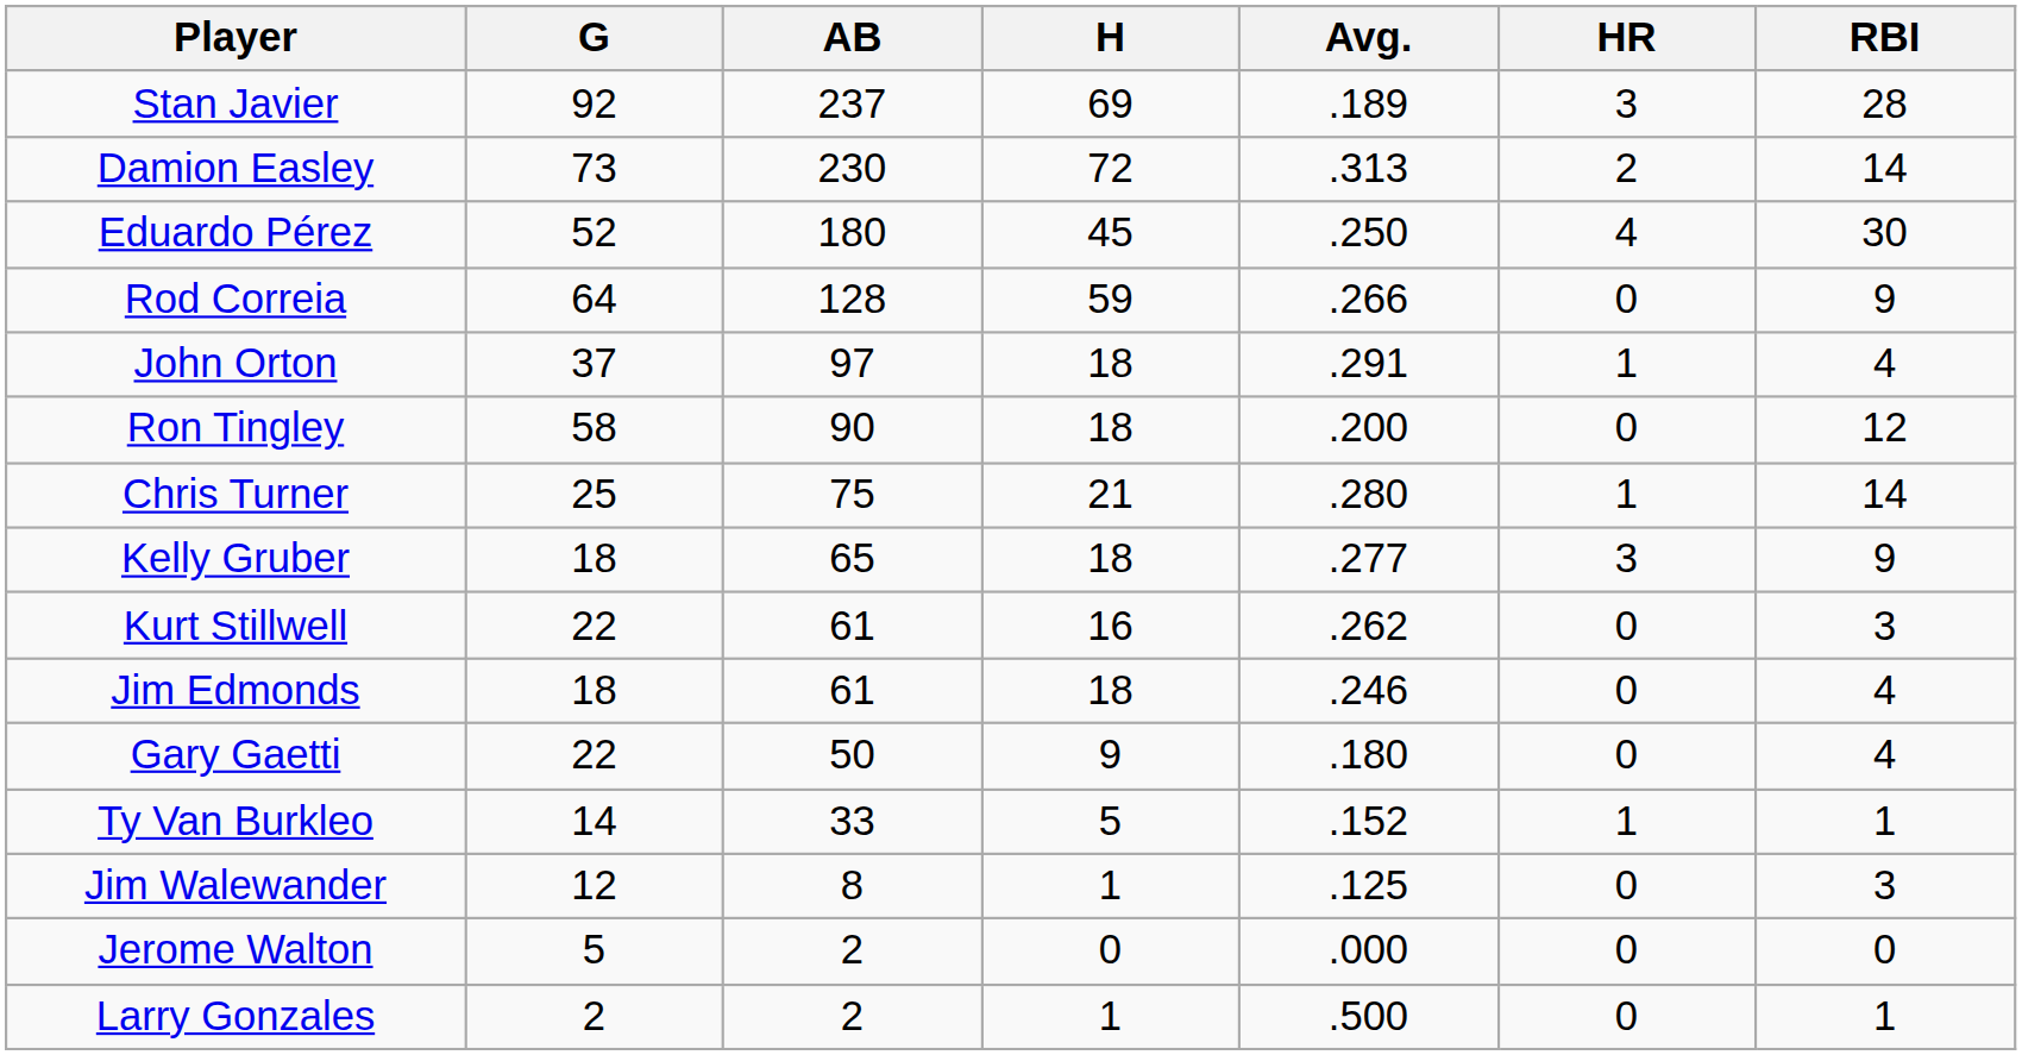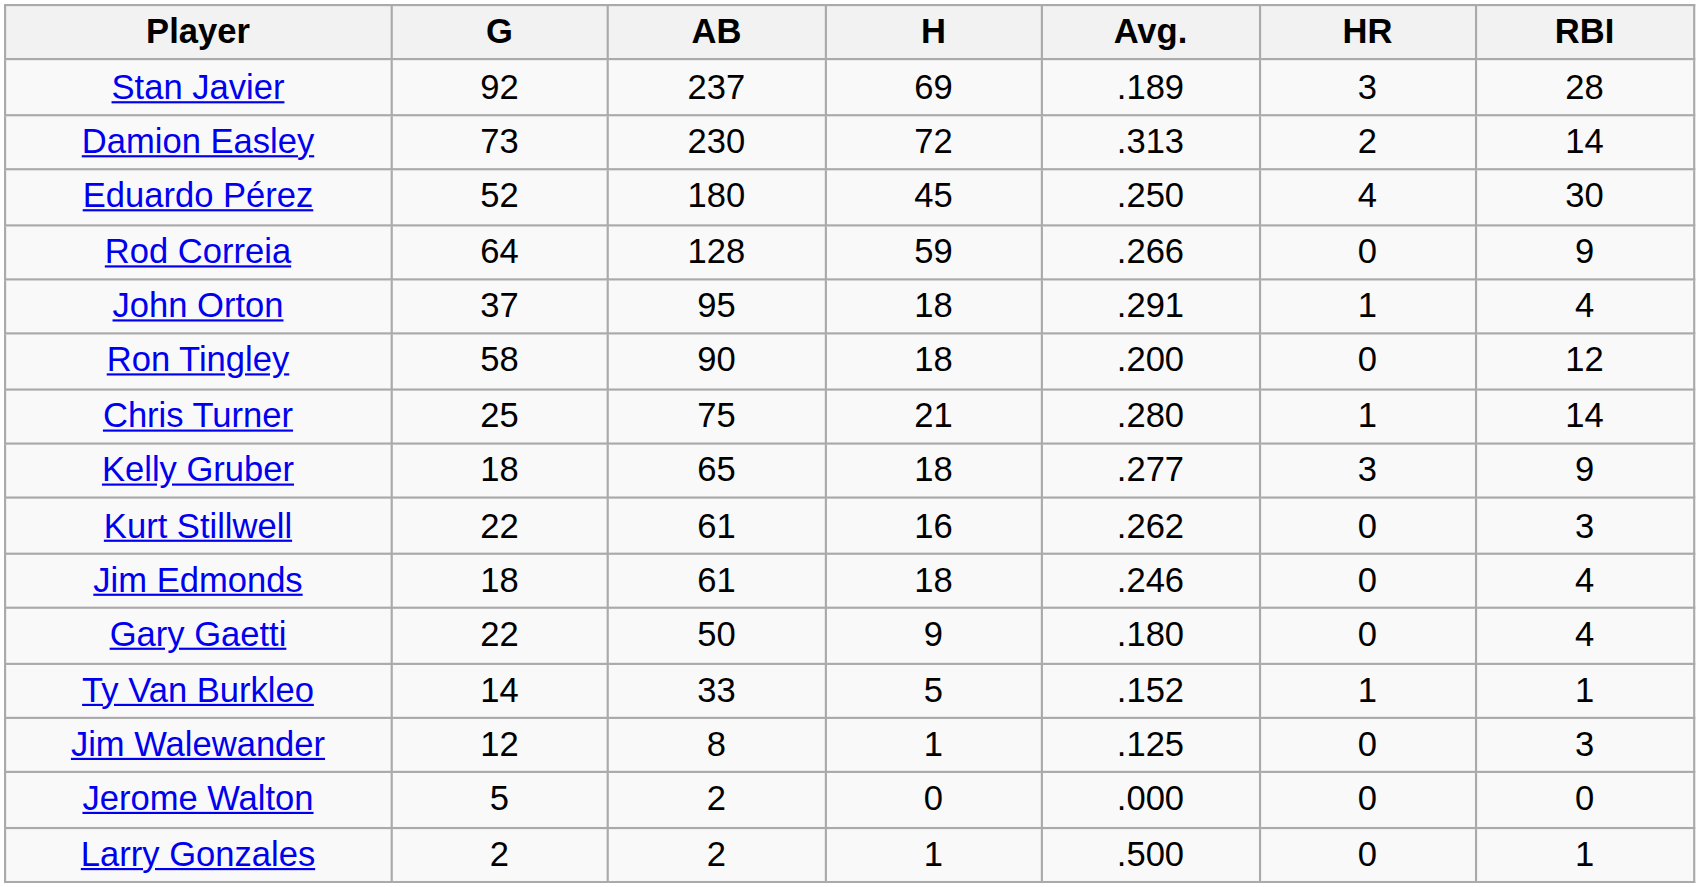John Orton | AB: 97 -> 95
